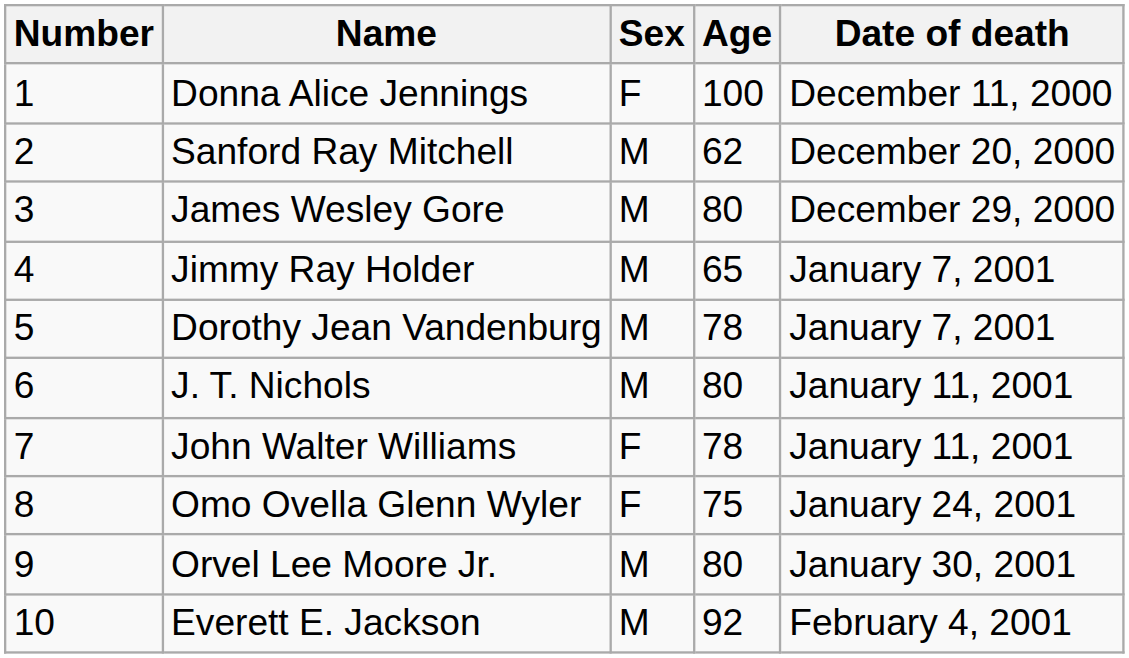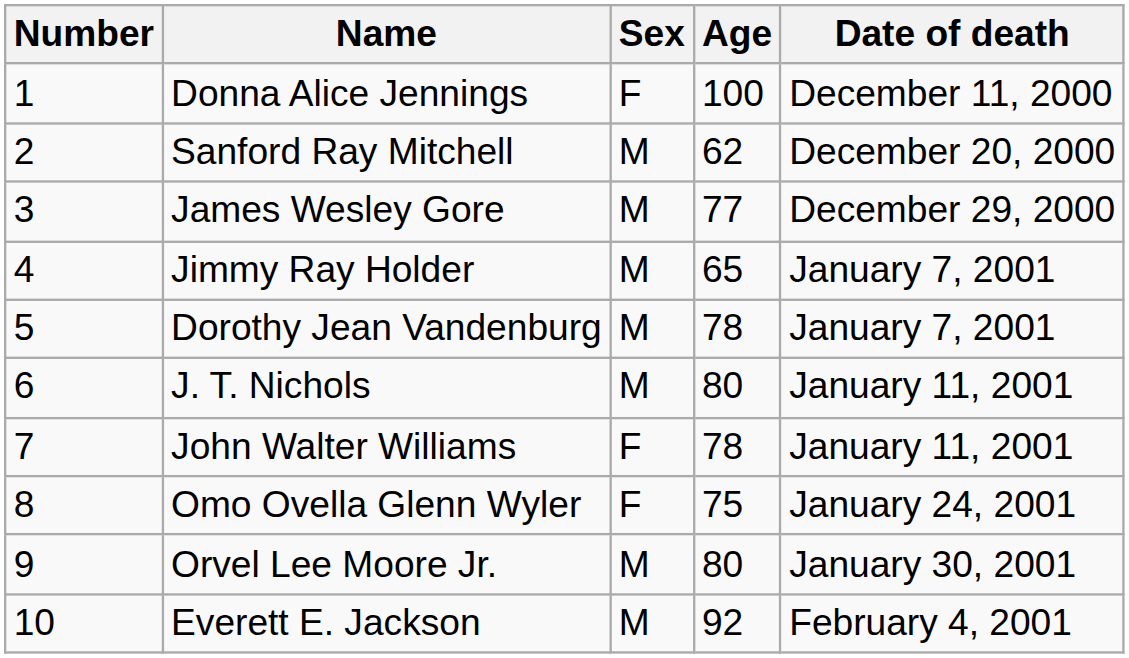James Wesley Gore | Age: 80 -> 77
